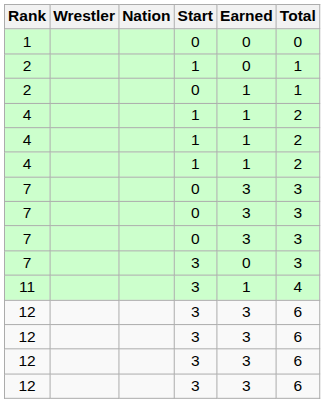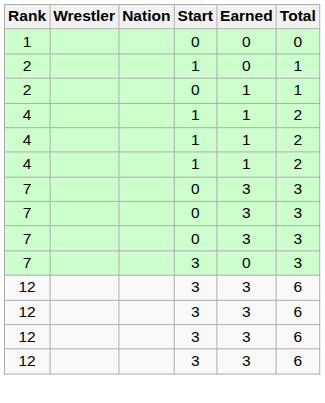- row: 11 | 3 | 1 | 4
